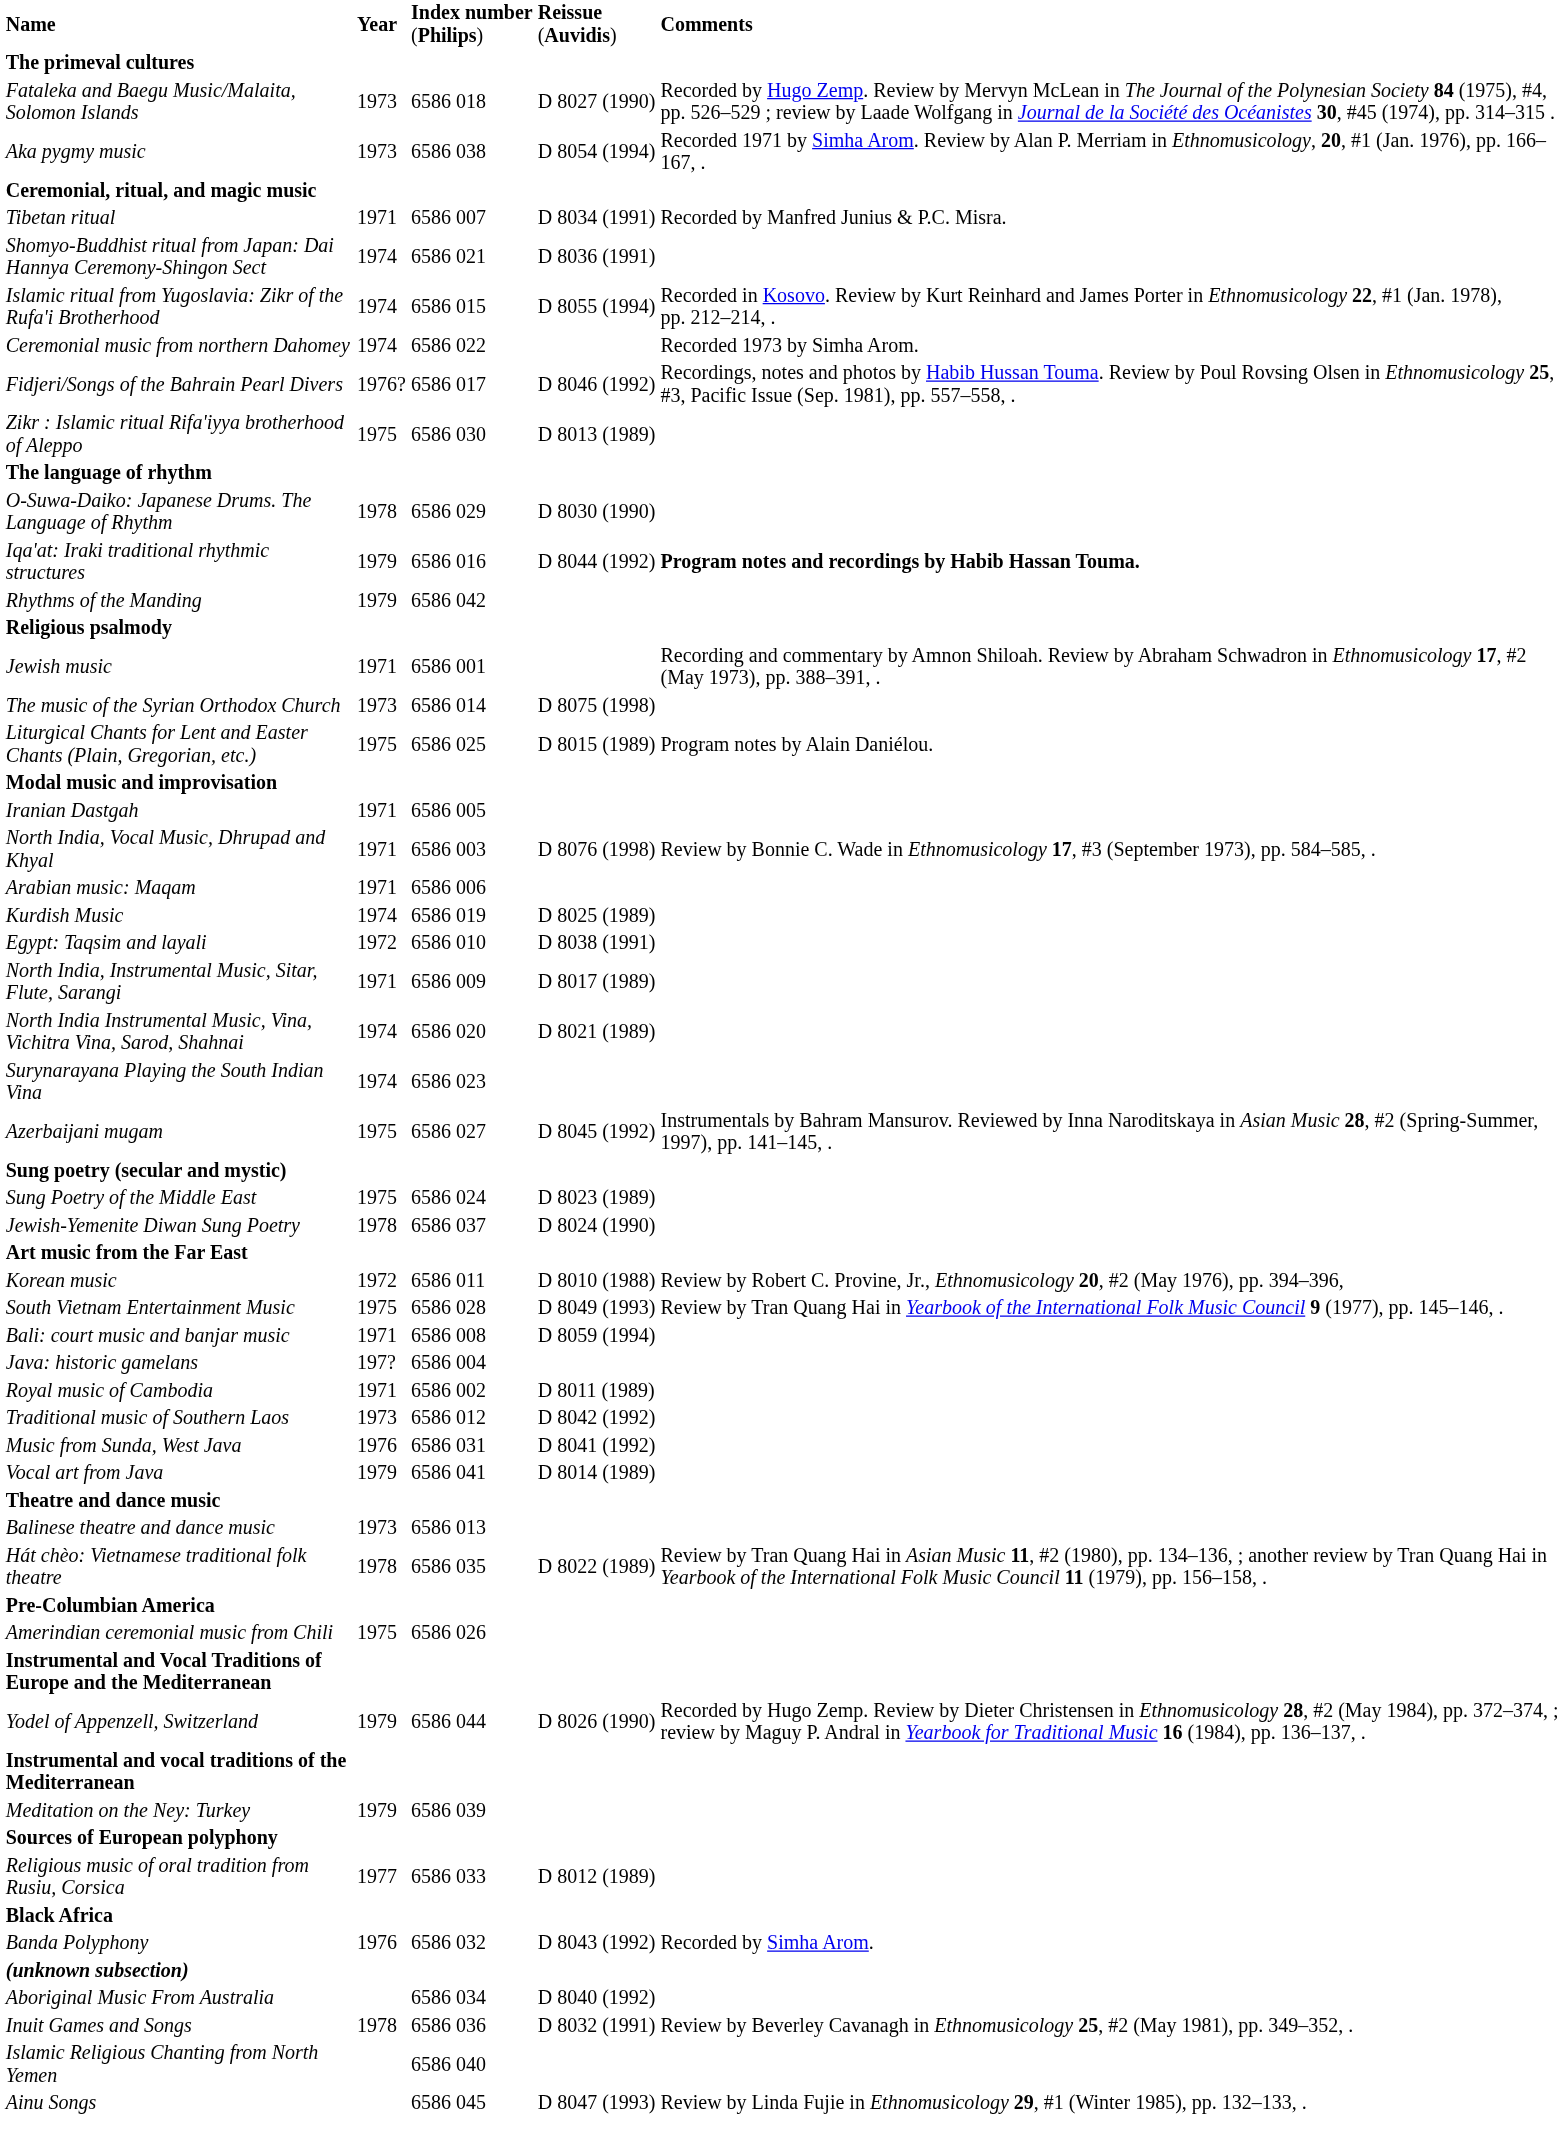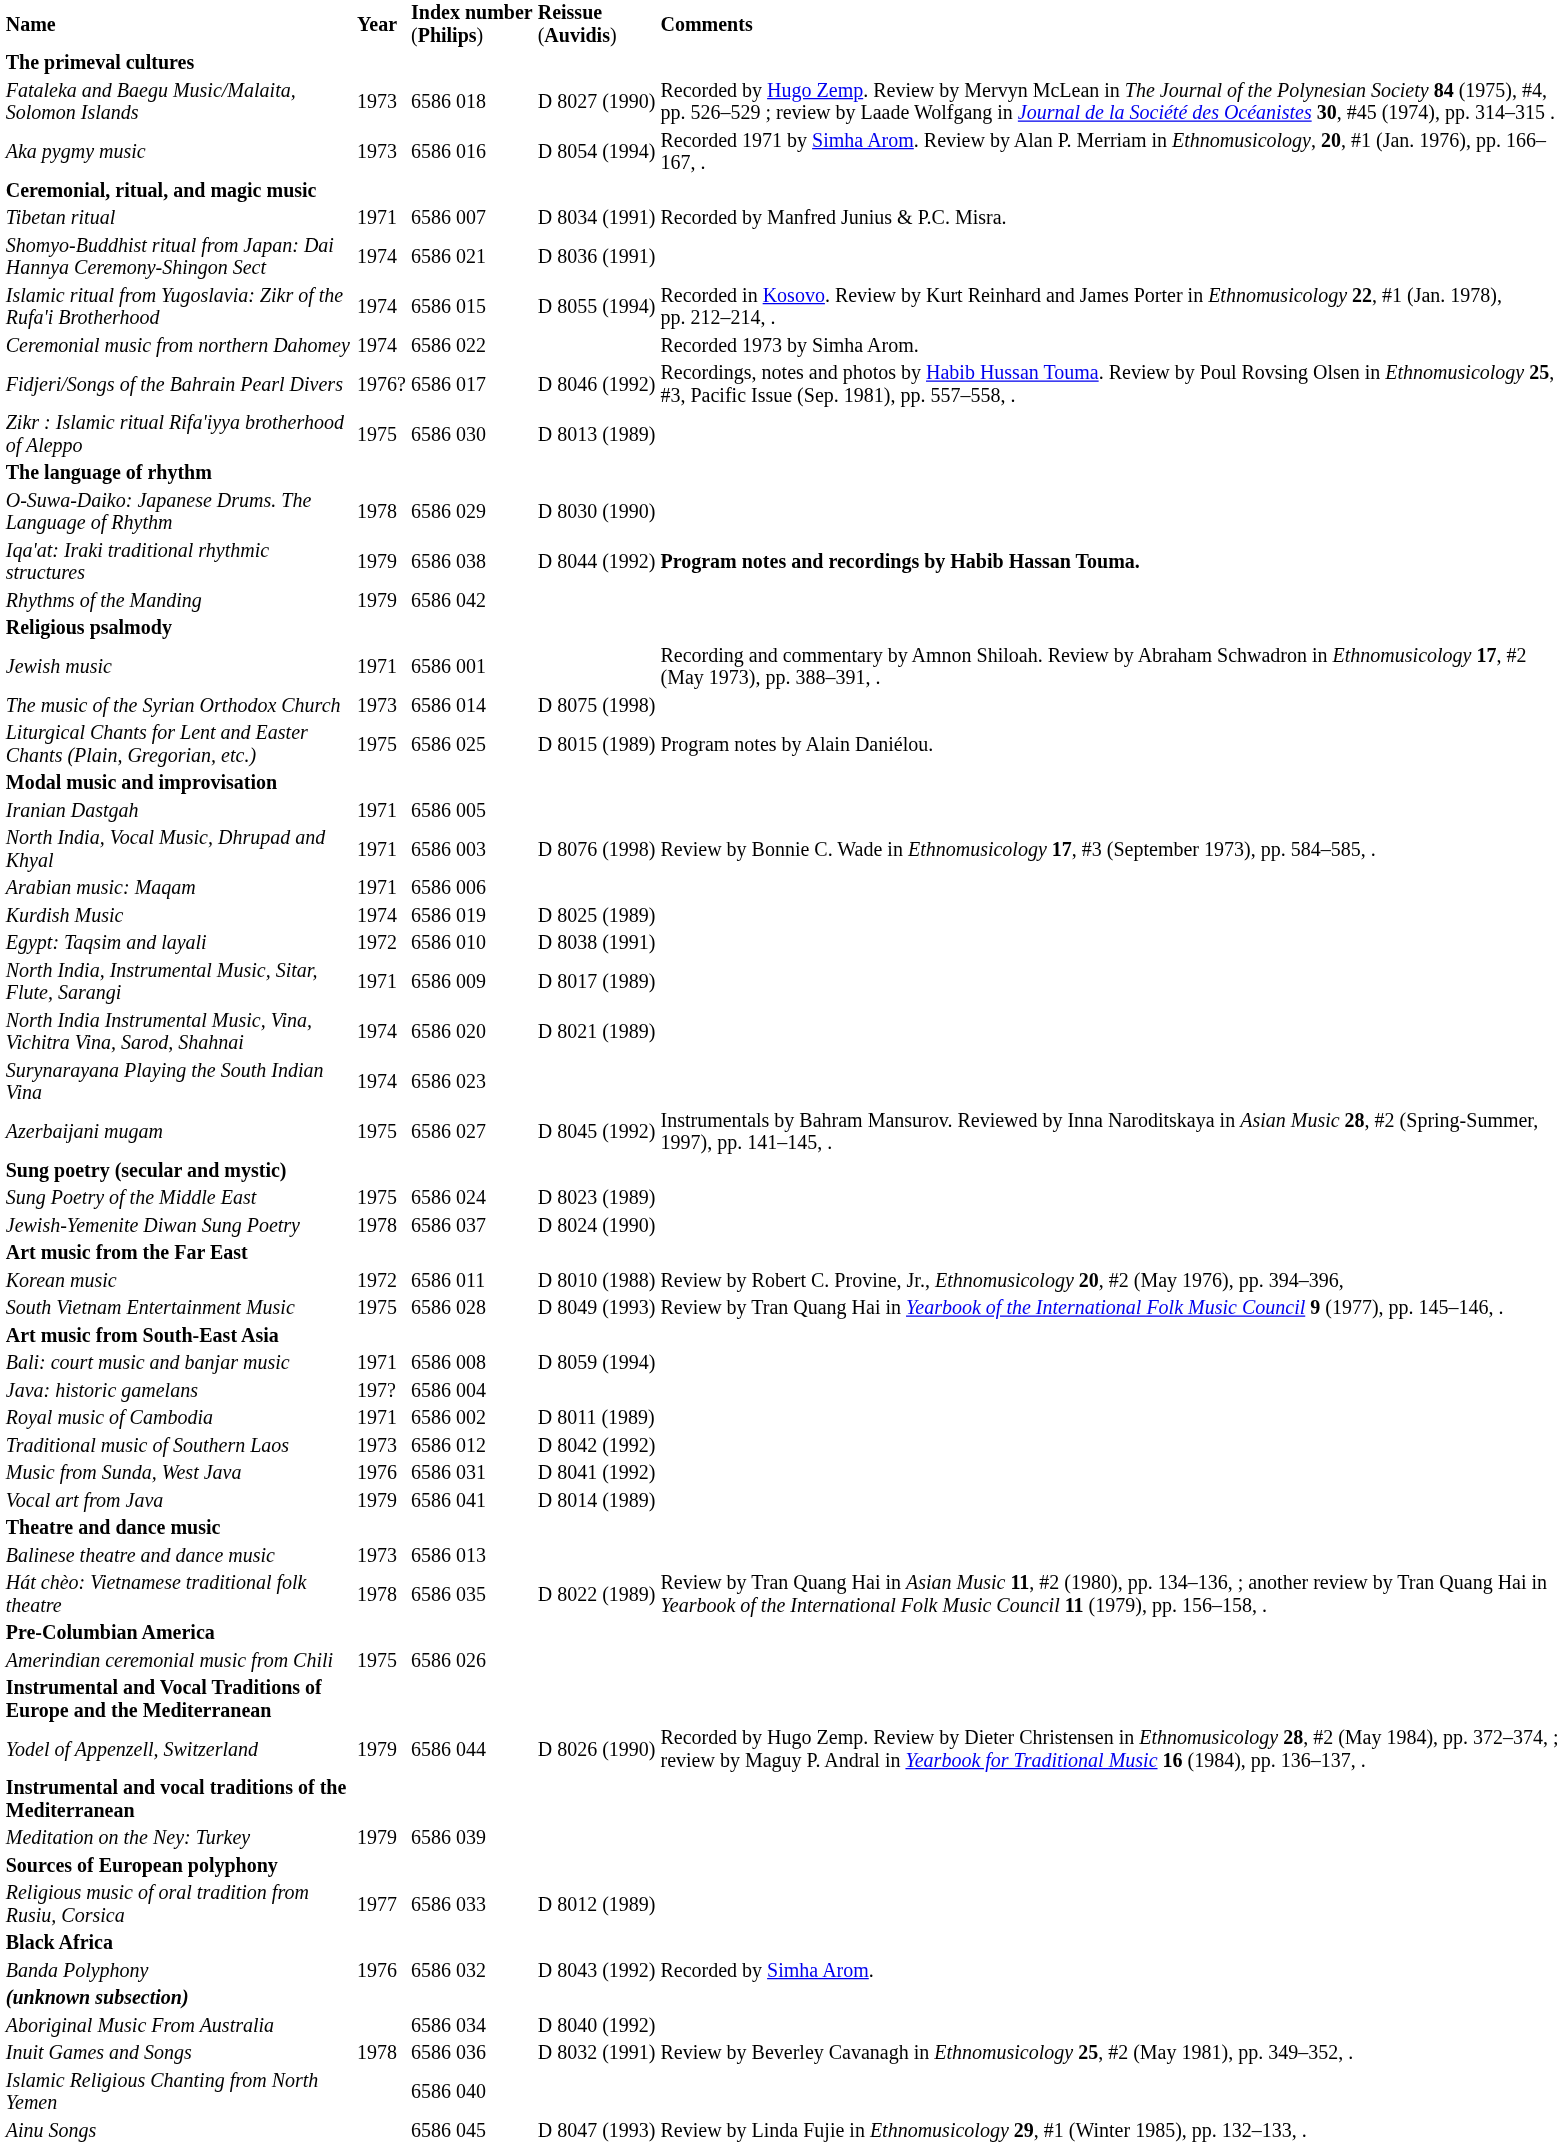Aka pygmy music | column 4: 6586 038 -> 6586 016
Iqa'at: Iraki traditional rhythmic structures | column 4: 6586 016 -> 6586 038
+ row: Art music from South-East Asia
